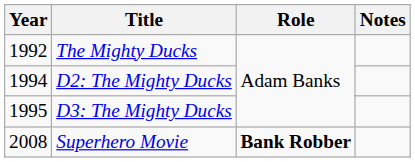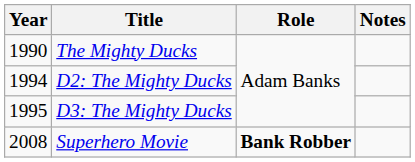The Mighty Ducks | Year: 1992 -> 1990
